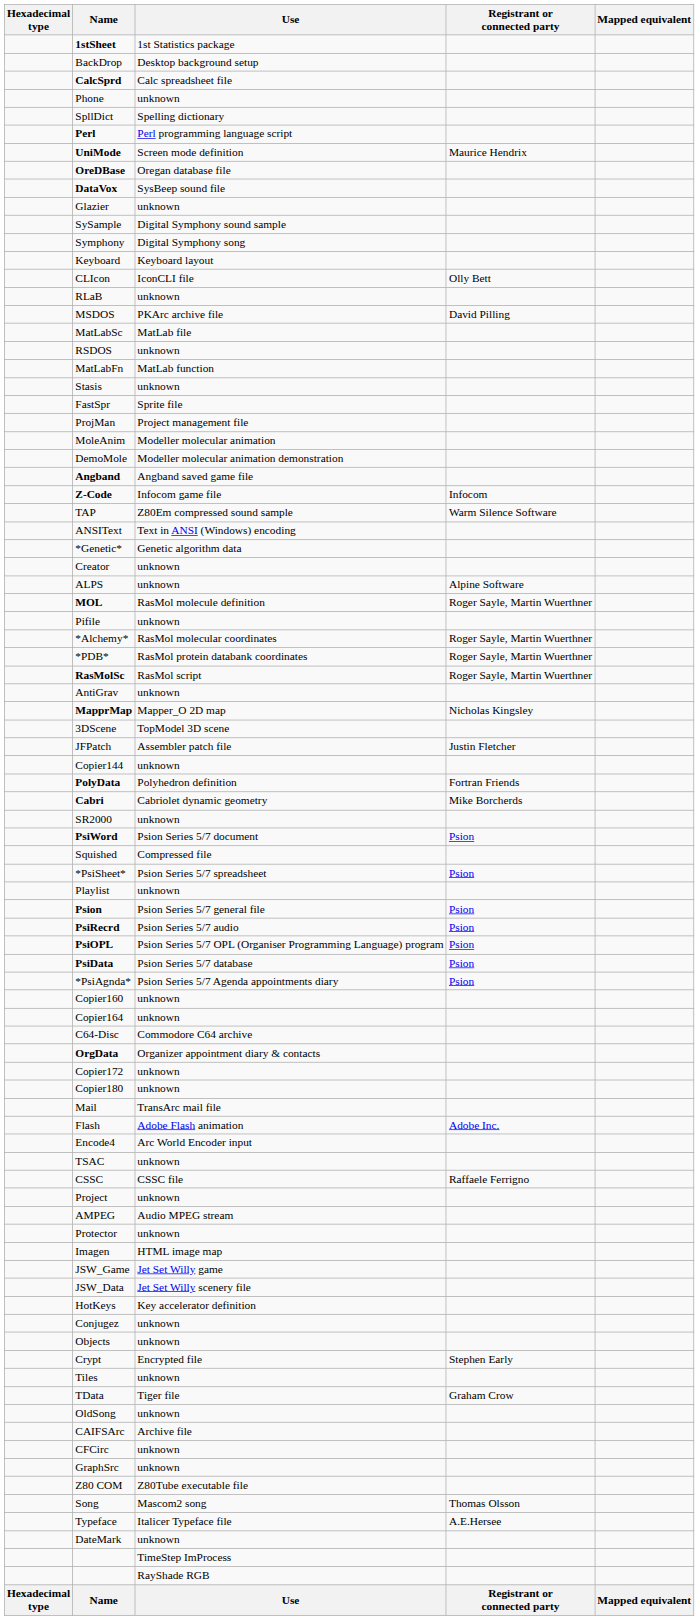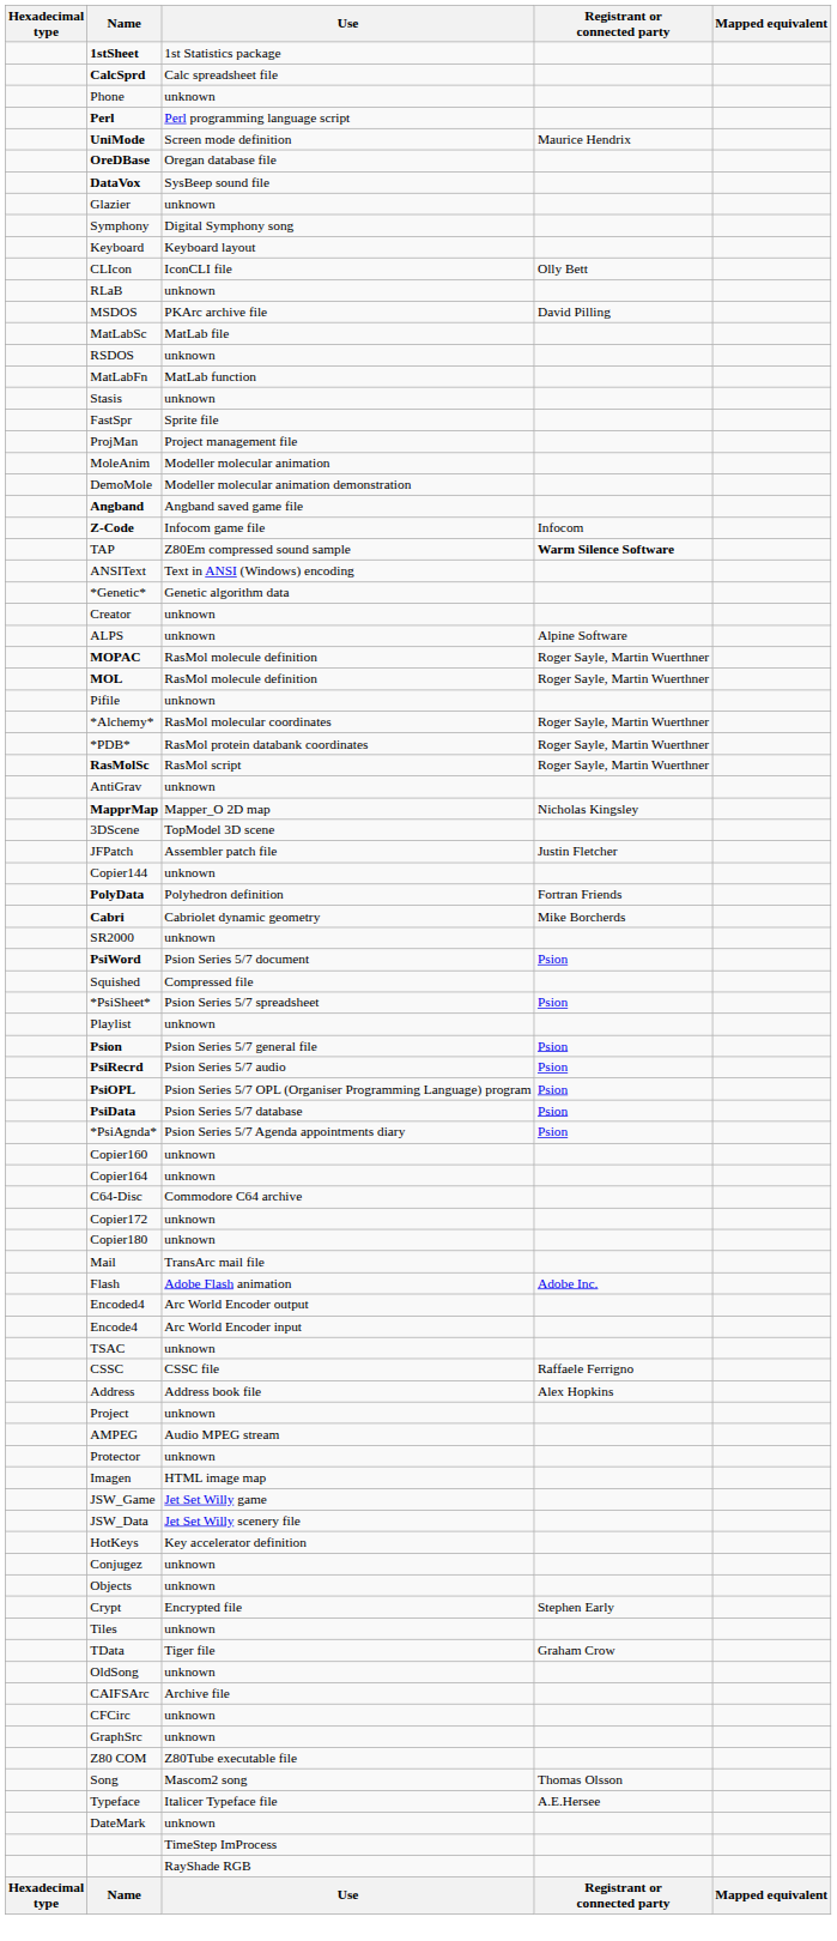- row: BackDrop | Desktop background setup
- row: SpllDict | Spelling dictionary
- row: SySample | Digital Symphony sound sample
TAP | Registrant or connected party: normal -> bold
+ row: MOPAC | RasMol molecule definition | Roger Sayle, Martin Wuerthner
- row: OrgData | Organizer appointment diary & contacts
+ row: Encoded4 | Arc World Encoder output
+ row: Address | Address book file | Alex Hopkins
